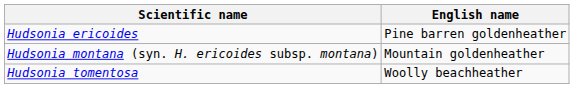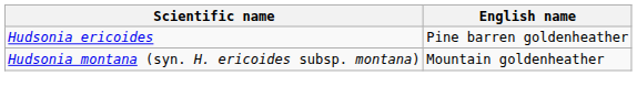- row: Hudsonia tomentosa | Woolly beachheather
